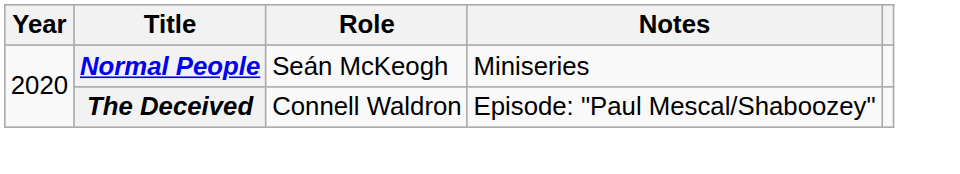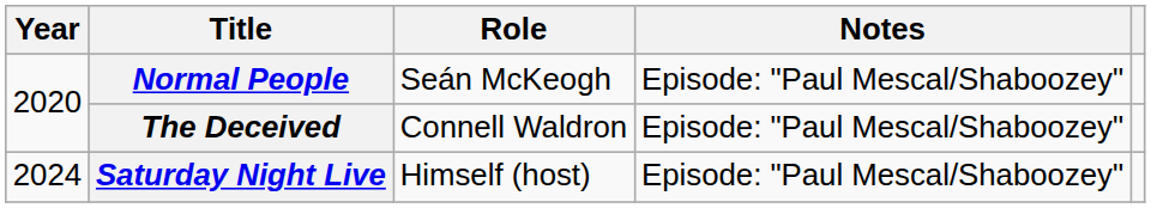Normal People | Notes: Miniseries -> Episode: "Paul Mescal/Shaboozey"
+ row: 2024 | Saturday Night Live | Himself (host) | Episode: "Paul Mescal/Shaboozey"
